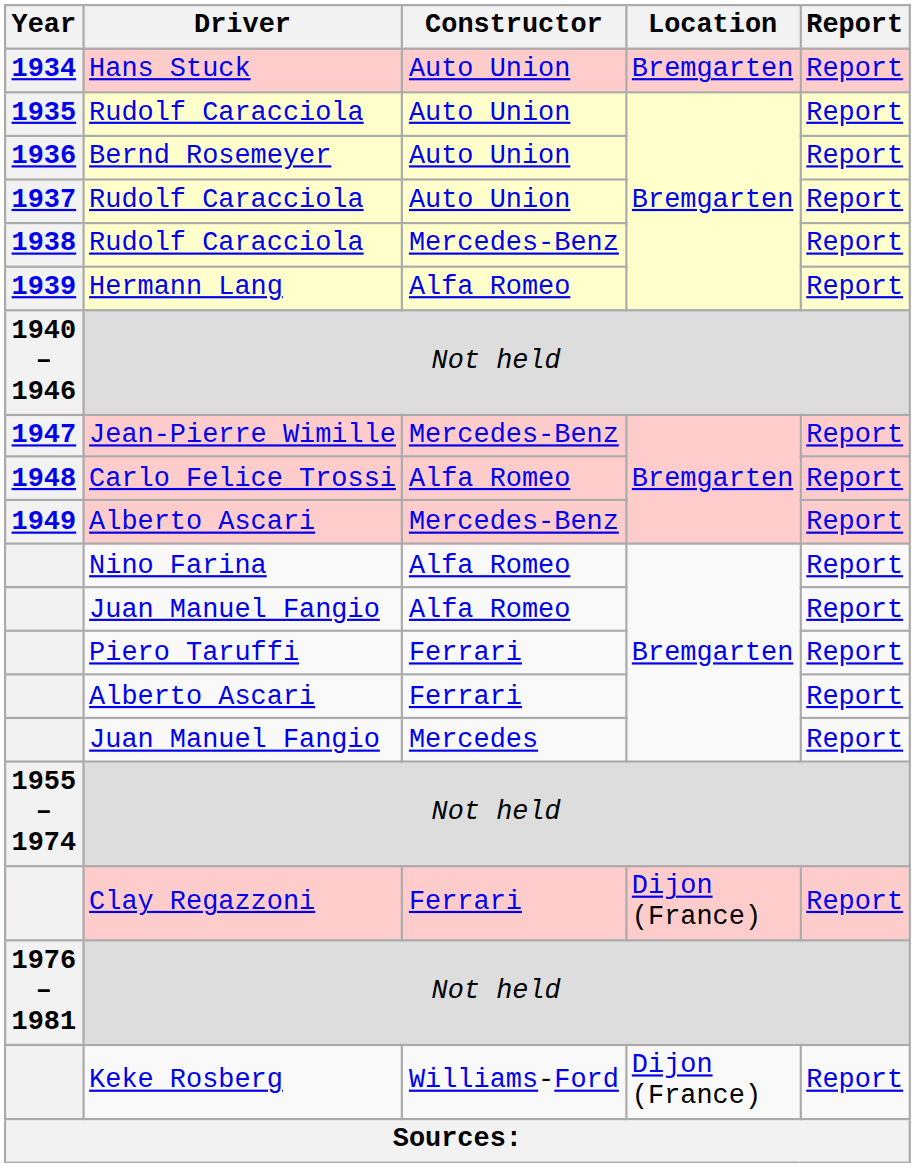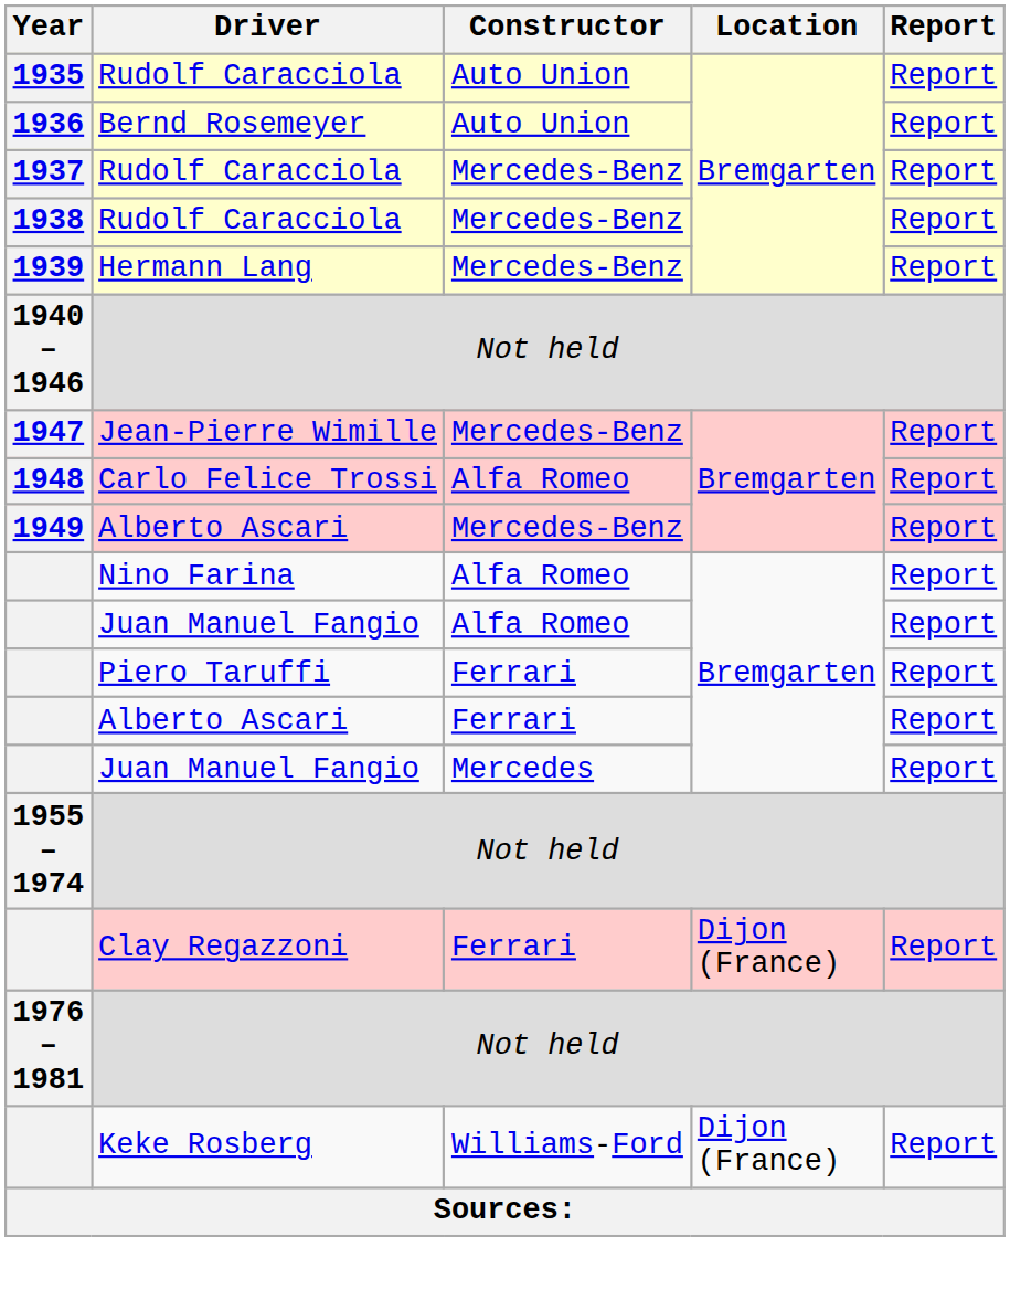- row: 1934 | Hans Stuck | Auto Union | Bremgarten | Report
1937 | Constructor: Auto Union -> Mercedes-Benz
1939 | Constructor: Alfa Romeo -> Mercedes-Benz
